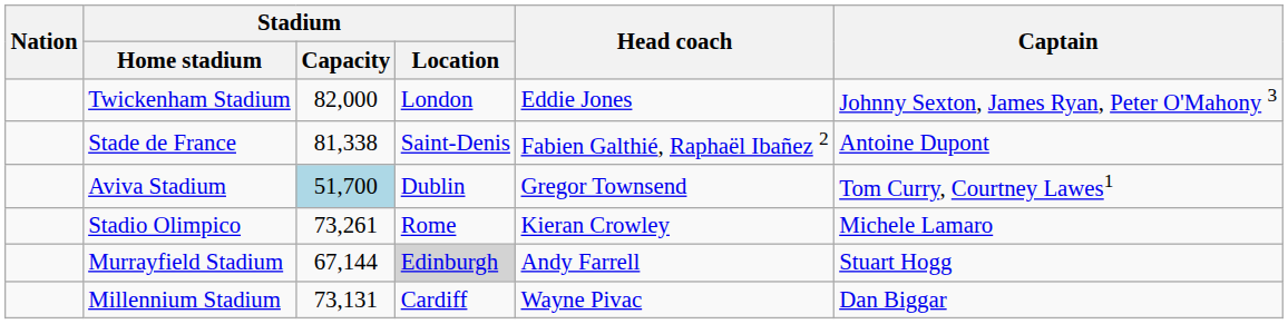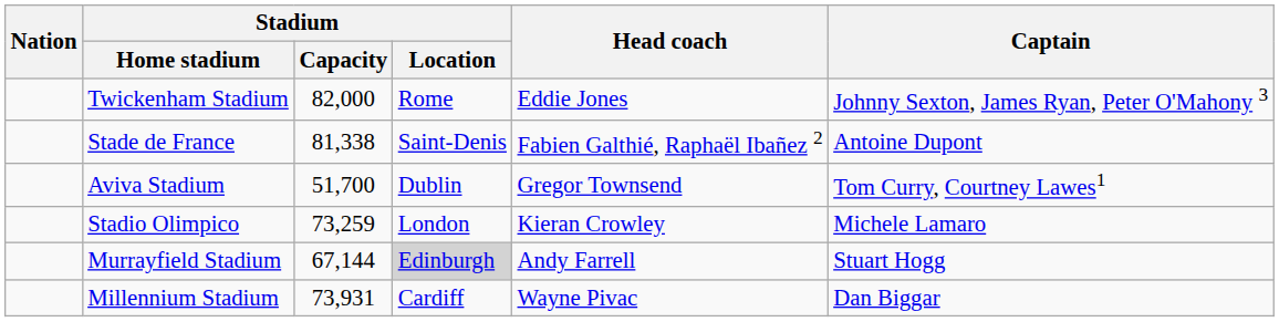Twickenham Stadium | Stadium / Location: London -> Rome
Aviva Stadium | Stadium / Capacity: lightblue background -> no background
Stadio Olimpico | Stadium / Capacity: 73,261 -> 73,259
Stadio Olimpico | Stadium / Location: Rome -> London
Millennium Stadium | Stadium / Capacity: 73,131 -> 73,931
